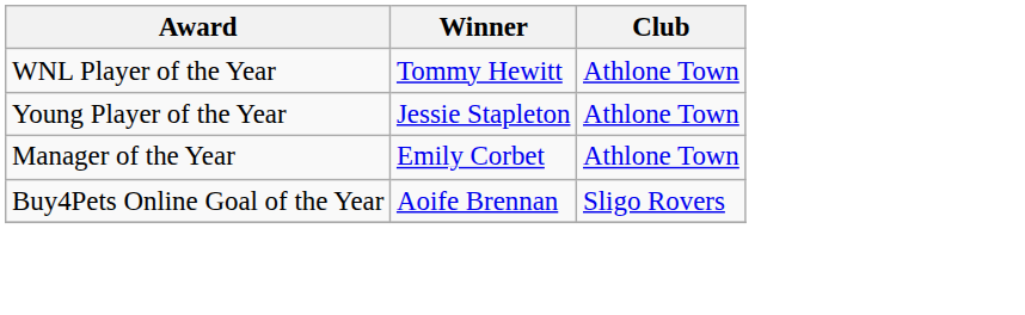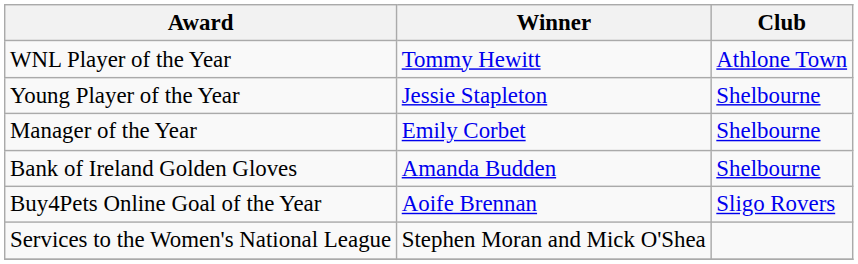Young Player of the Year | Club: Athlone Town -> Shelbourne
Manager of the Year | Club: Athlone Town -> Shelbourne
+ row: Bank of Ireland Golden Gloves | Amanda Budden | Shelbourne
+ row: Services to the Women's National League | Stephen Moran and Mick O'Shea
